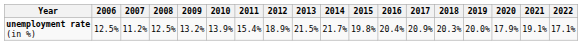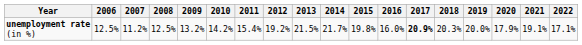unemployment rate (in %) | 2010: 13.9% -> 14.2%
unemployment rate (in %) | 2012: 18.9% -> 19.2%
unemployment rate (in %) | 2016: 20.4% -> 16.0%
unemployment rate (in %) | 2017: normal -> bold
